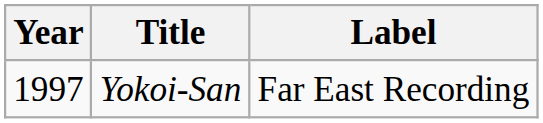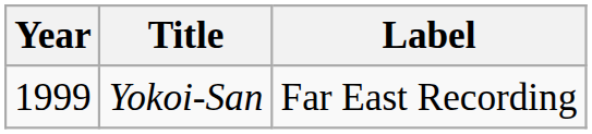Yokoi-San | Year: 1997 -> 1999
